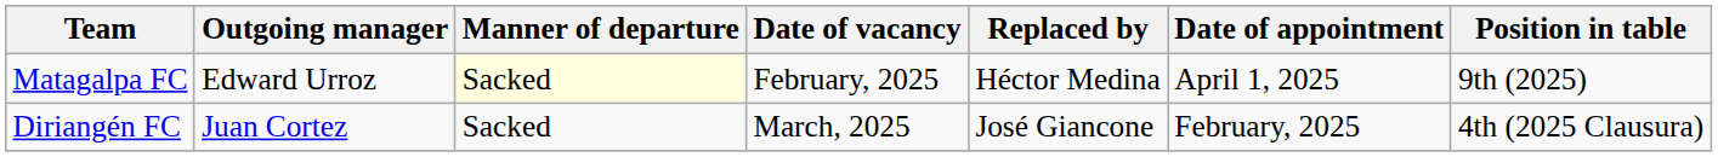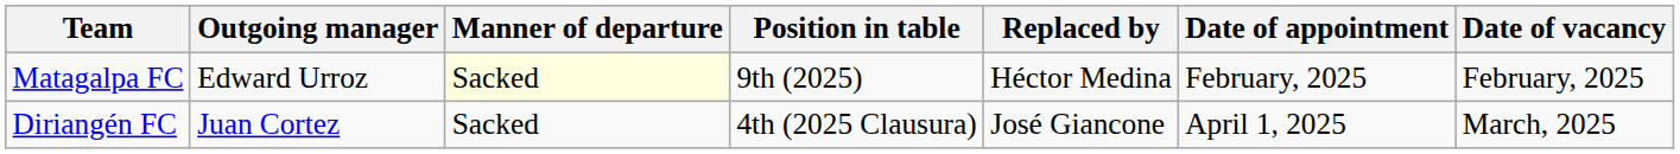columns swapped: Date of vacancy <-> Position in table
Matagalpa FC | Date of appointment: April 1, 2025 -> February, 2025
Diriangén FC | Date of appointment: February, 2025 -> April 1, 2025
